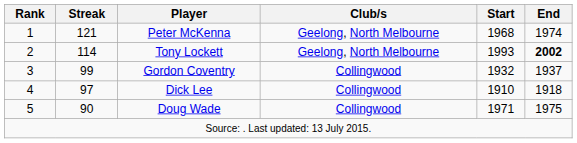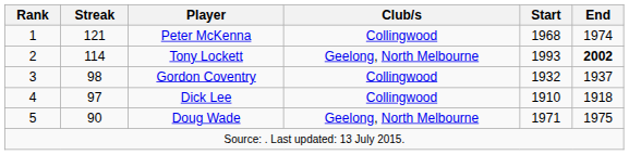Peter McKenna | Club/s: Geelong, North Melbourne -> Collingwood
Gordon Coventry | Streak: 99 -> 98
Doug Wade | Club/s: Collingwood -> Geelong, North Melbourne
